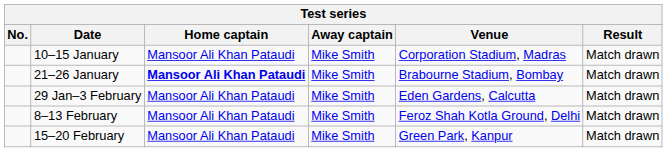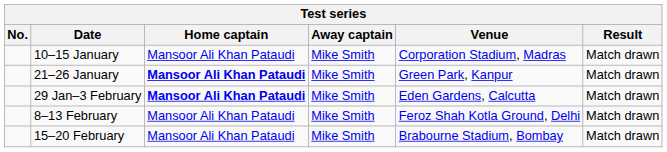21–26 January | Venue: Brabourne Stadium, Bombay -> Green Park, Kanpur
29 Jan–3 February | Home captain: normal -> bold
15–20 February | Venue: Green Park, Kanpur -> Brabourne Stadium, Bombay
